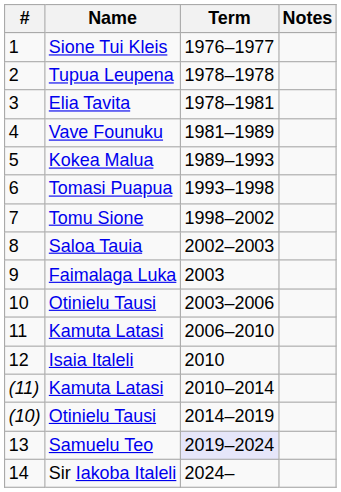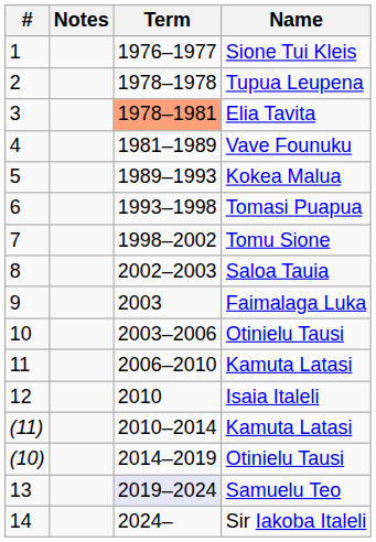columns swapped: Name <-> Notes
3 | Term: no background -> lightsalmon background
